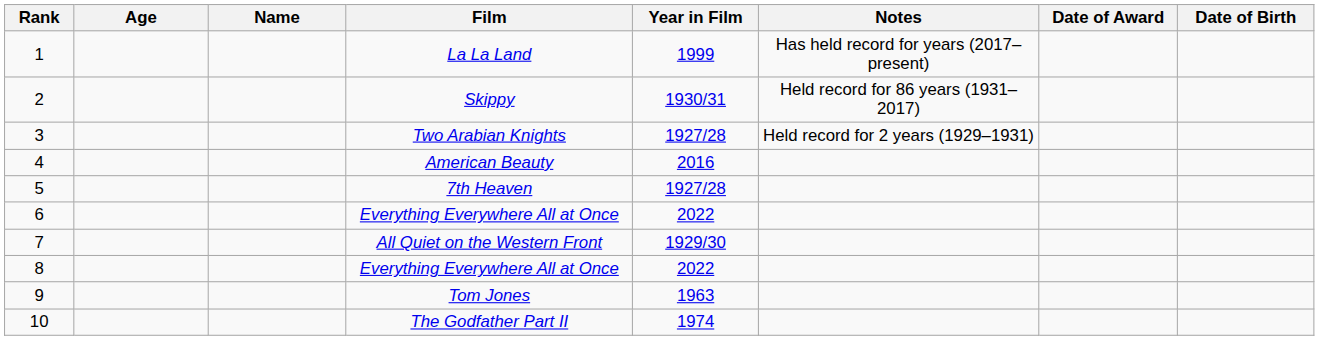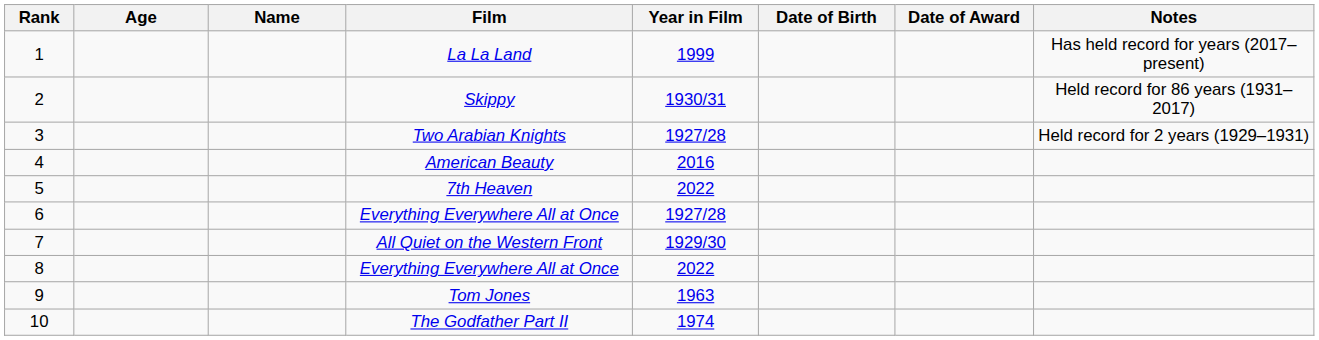columns swapped: Date of Birth <-> Notes
7th Heaven | Year in Film: 1927/28 -> 2022
6 / Everything Everywhere All at Once | Year in Film: 2022 -> 1927/28
